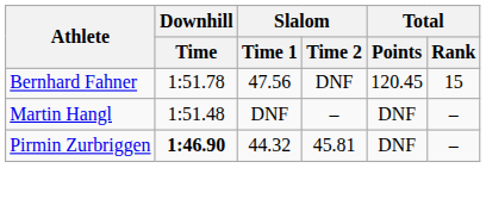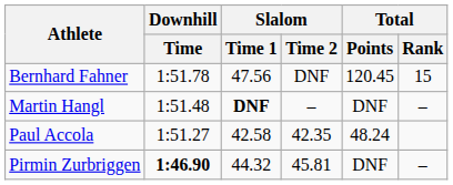Martin Hangl | Slalom / Time 1: normal -> bold
+ row: Paul Accola | 1:51.27 | 42.58 | 42.35 | 48.24
